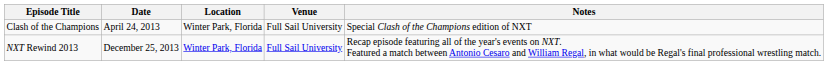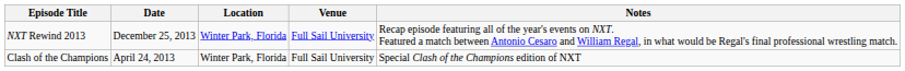rows swapped: Clash of the Champions <-> NXT Rewind 2013
